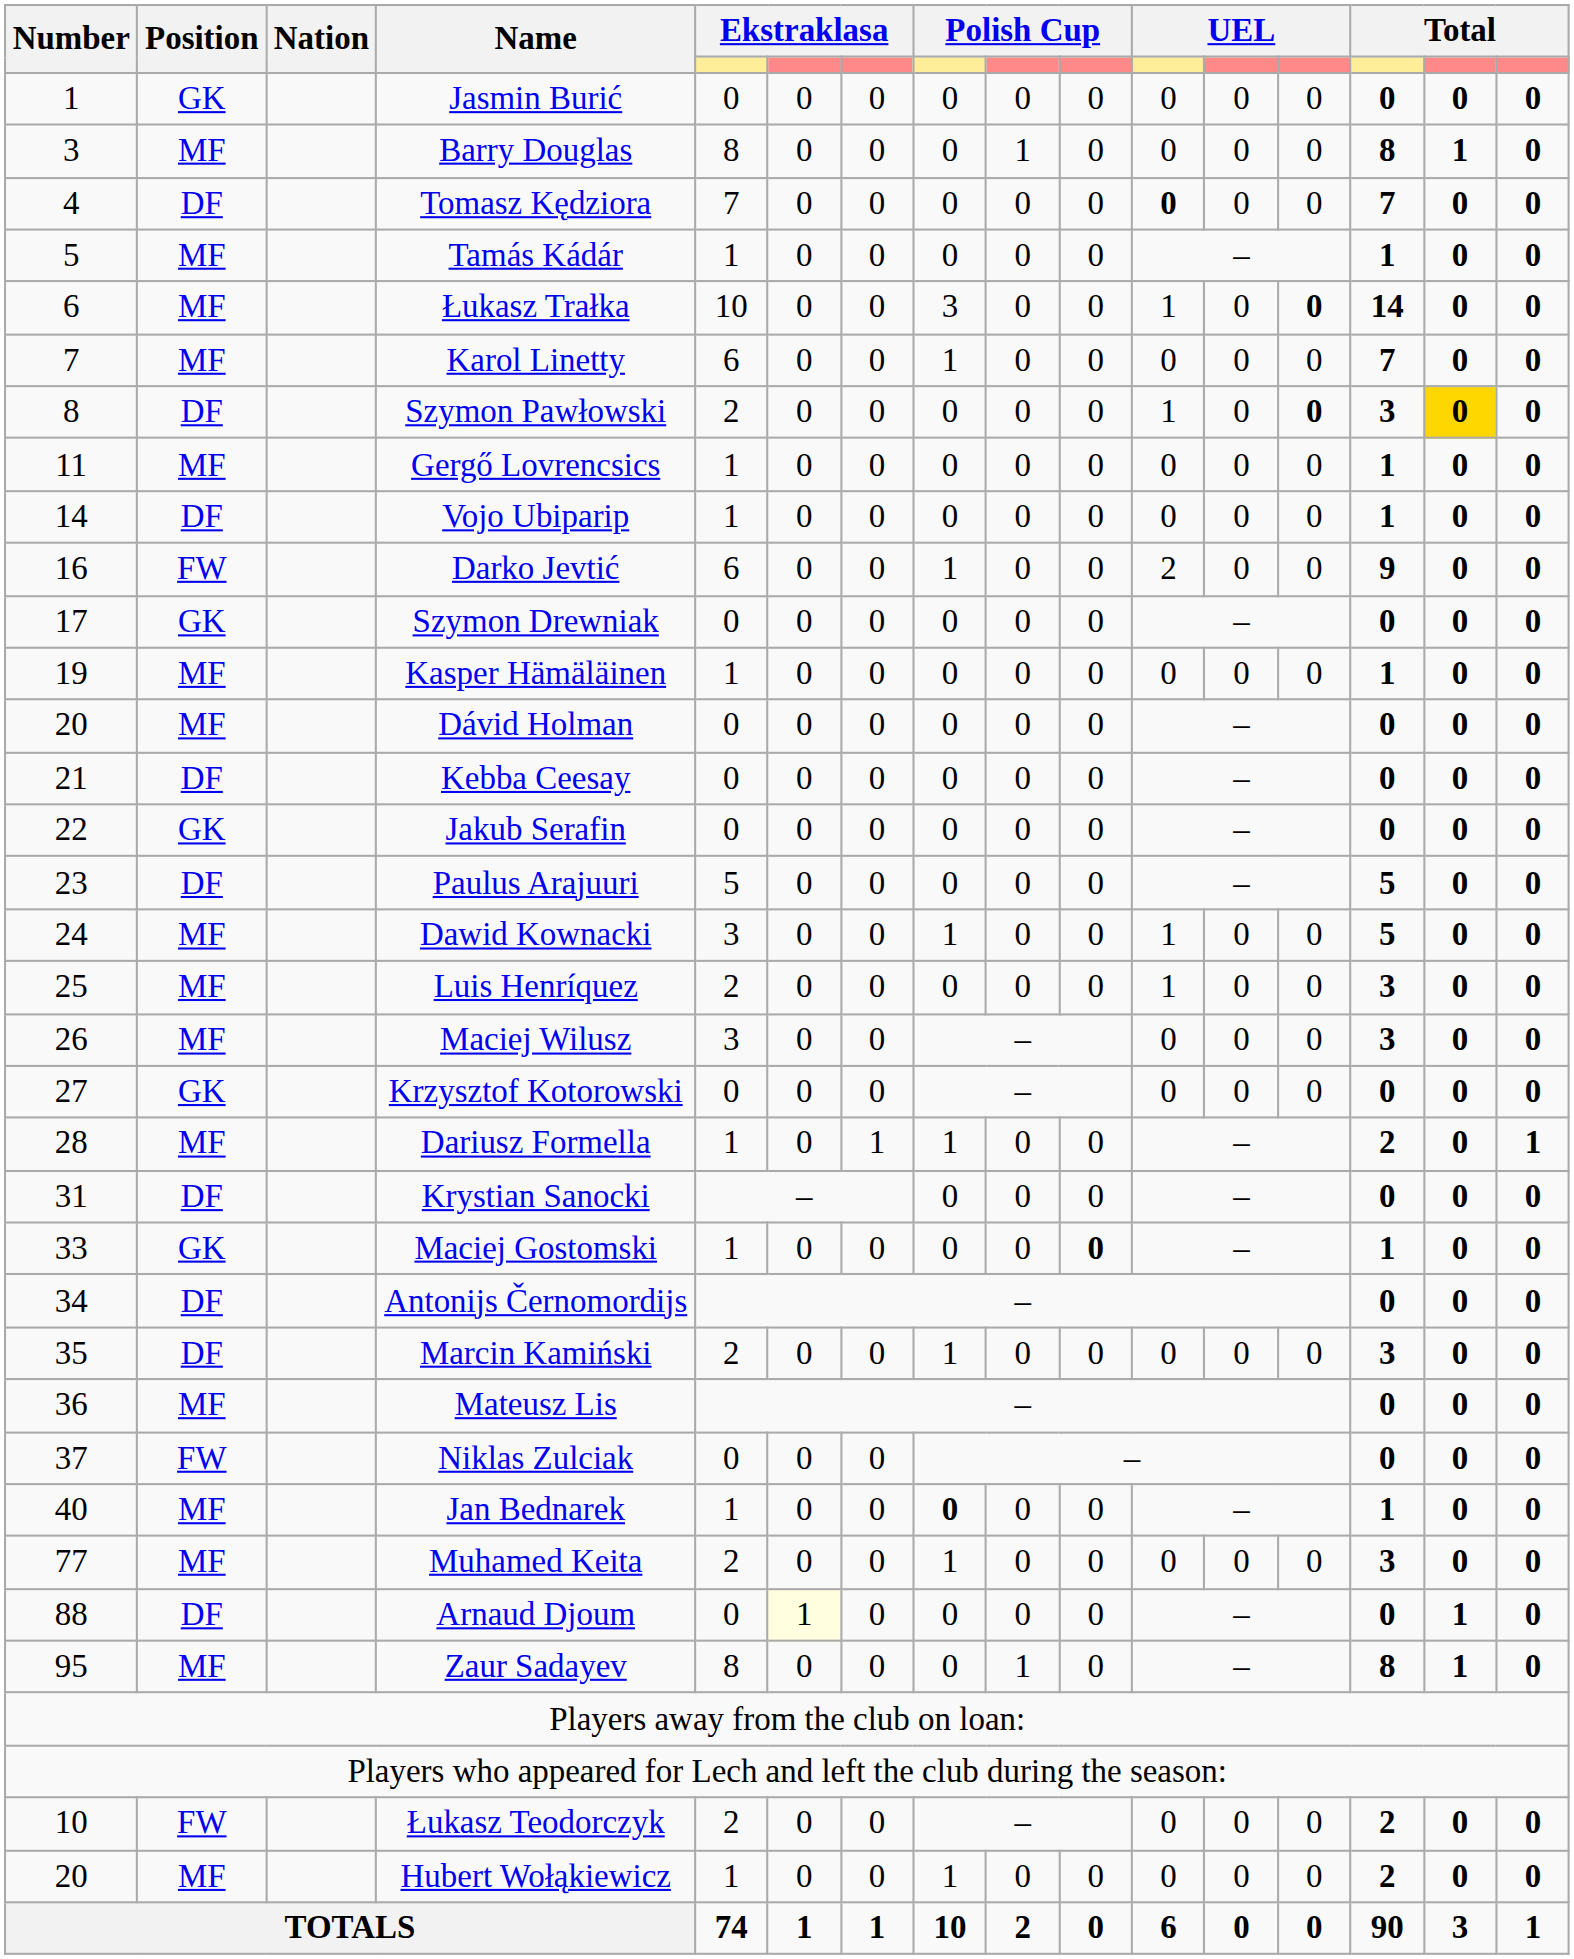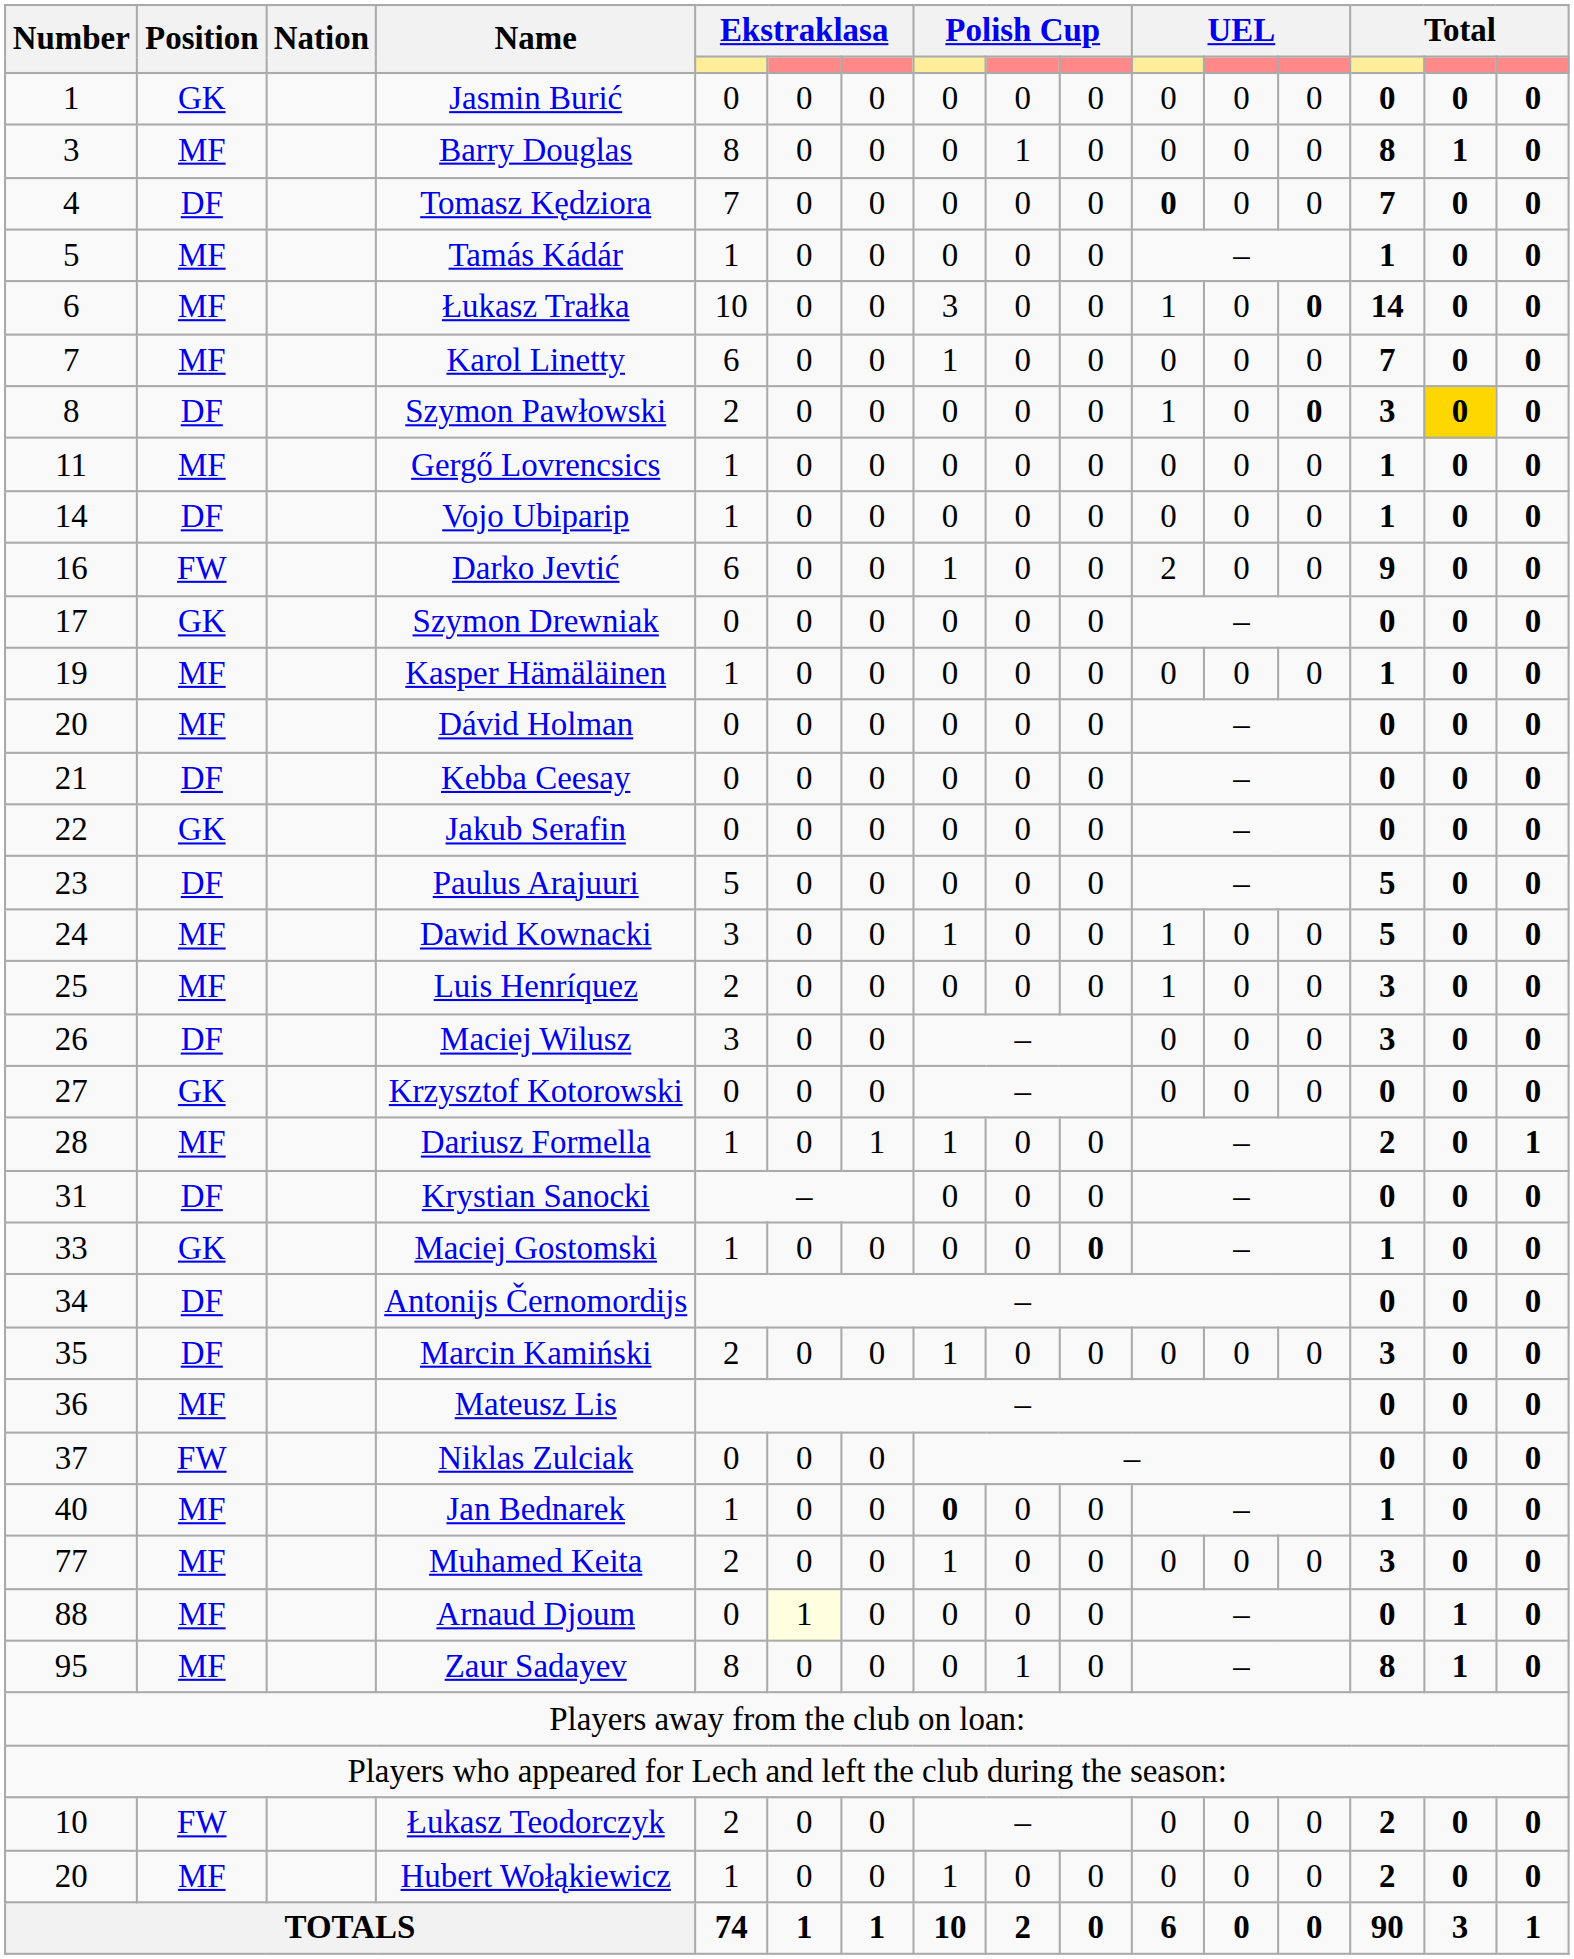Maciej Wilusz | Position: MF -> DF
Arnaud Djoum | Position: DF -> MF
